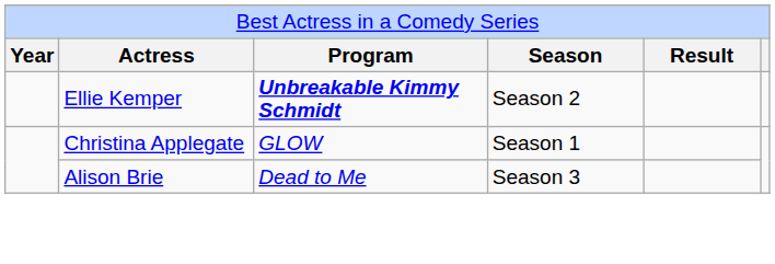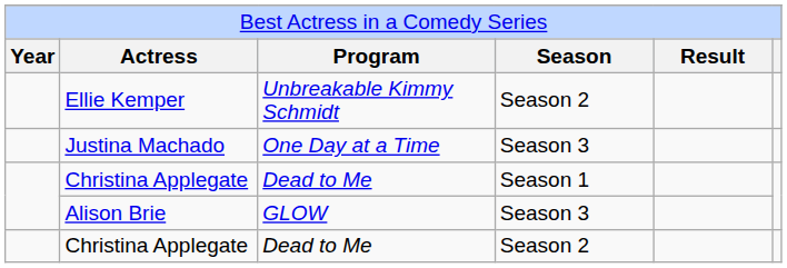Ellie Kemper | column 3: bold -> normal
+ row: Justina Machado | One Day at a Time | Season 3
Christina Applegate / Season 1 | column 3: GLOW -> Dead to Me
Alison Brie | column 3: Dead to Me -> GLOW
+ row: Christina Applegate | Dead to Me | Season 2
